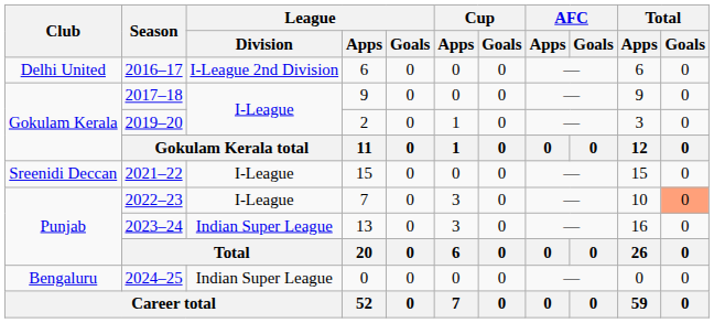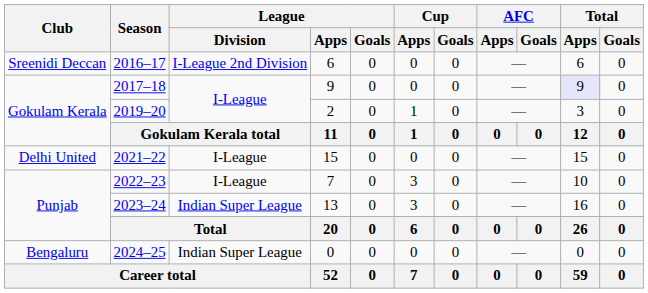2016–17 | Club: Delhi United -> Sreenidi Deccan
2017–18 | Total / Apps: no background -> lavender background
2021–22 | Club: Sreenidi Deccan -> Delhi United
2022–23 | Total / Goals: lightsalmon background -> no background
